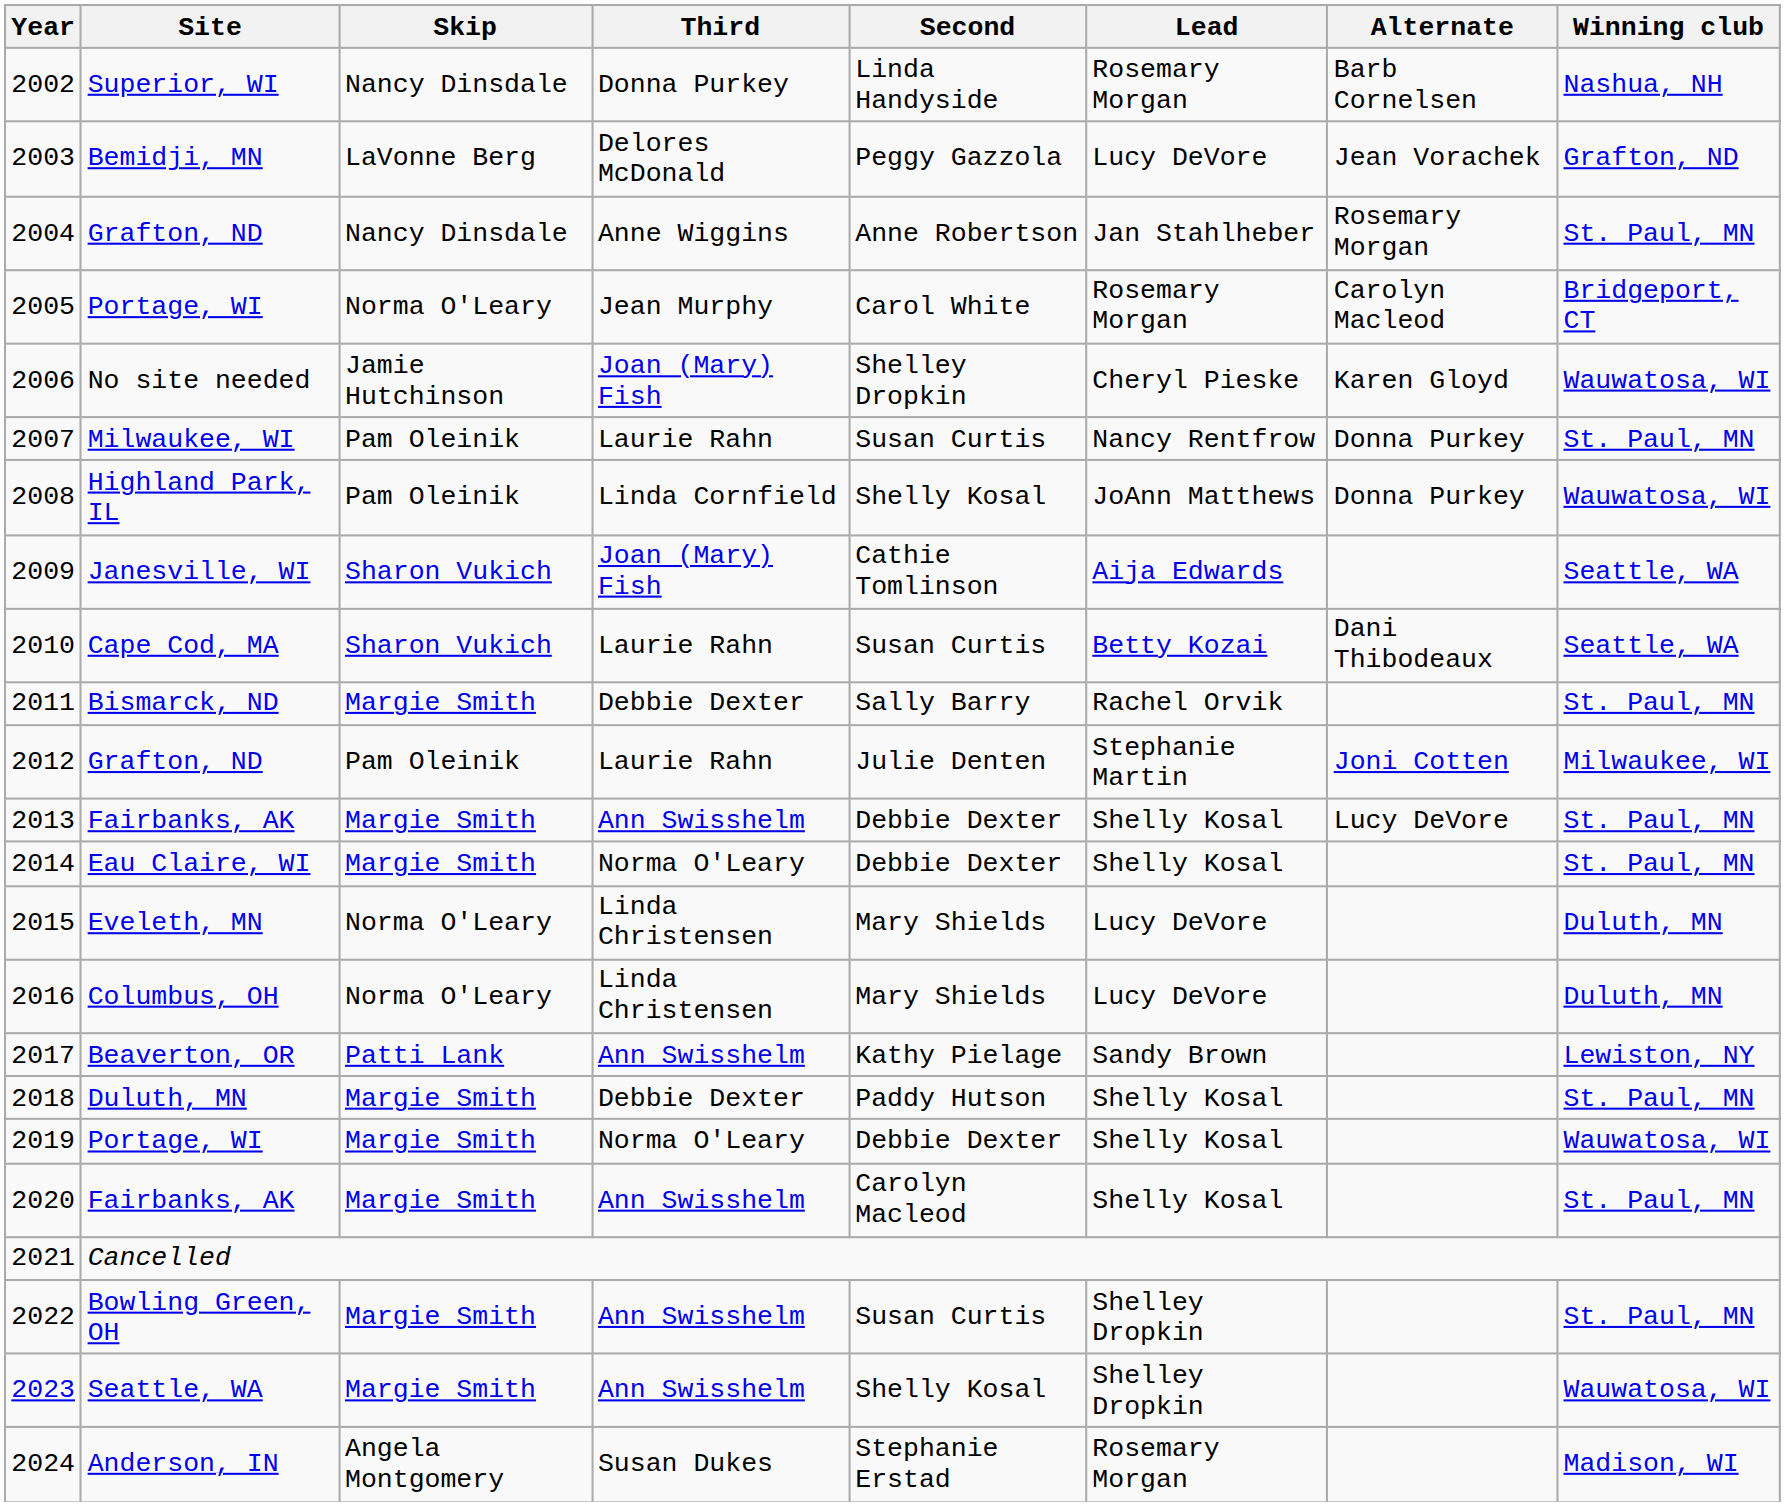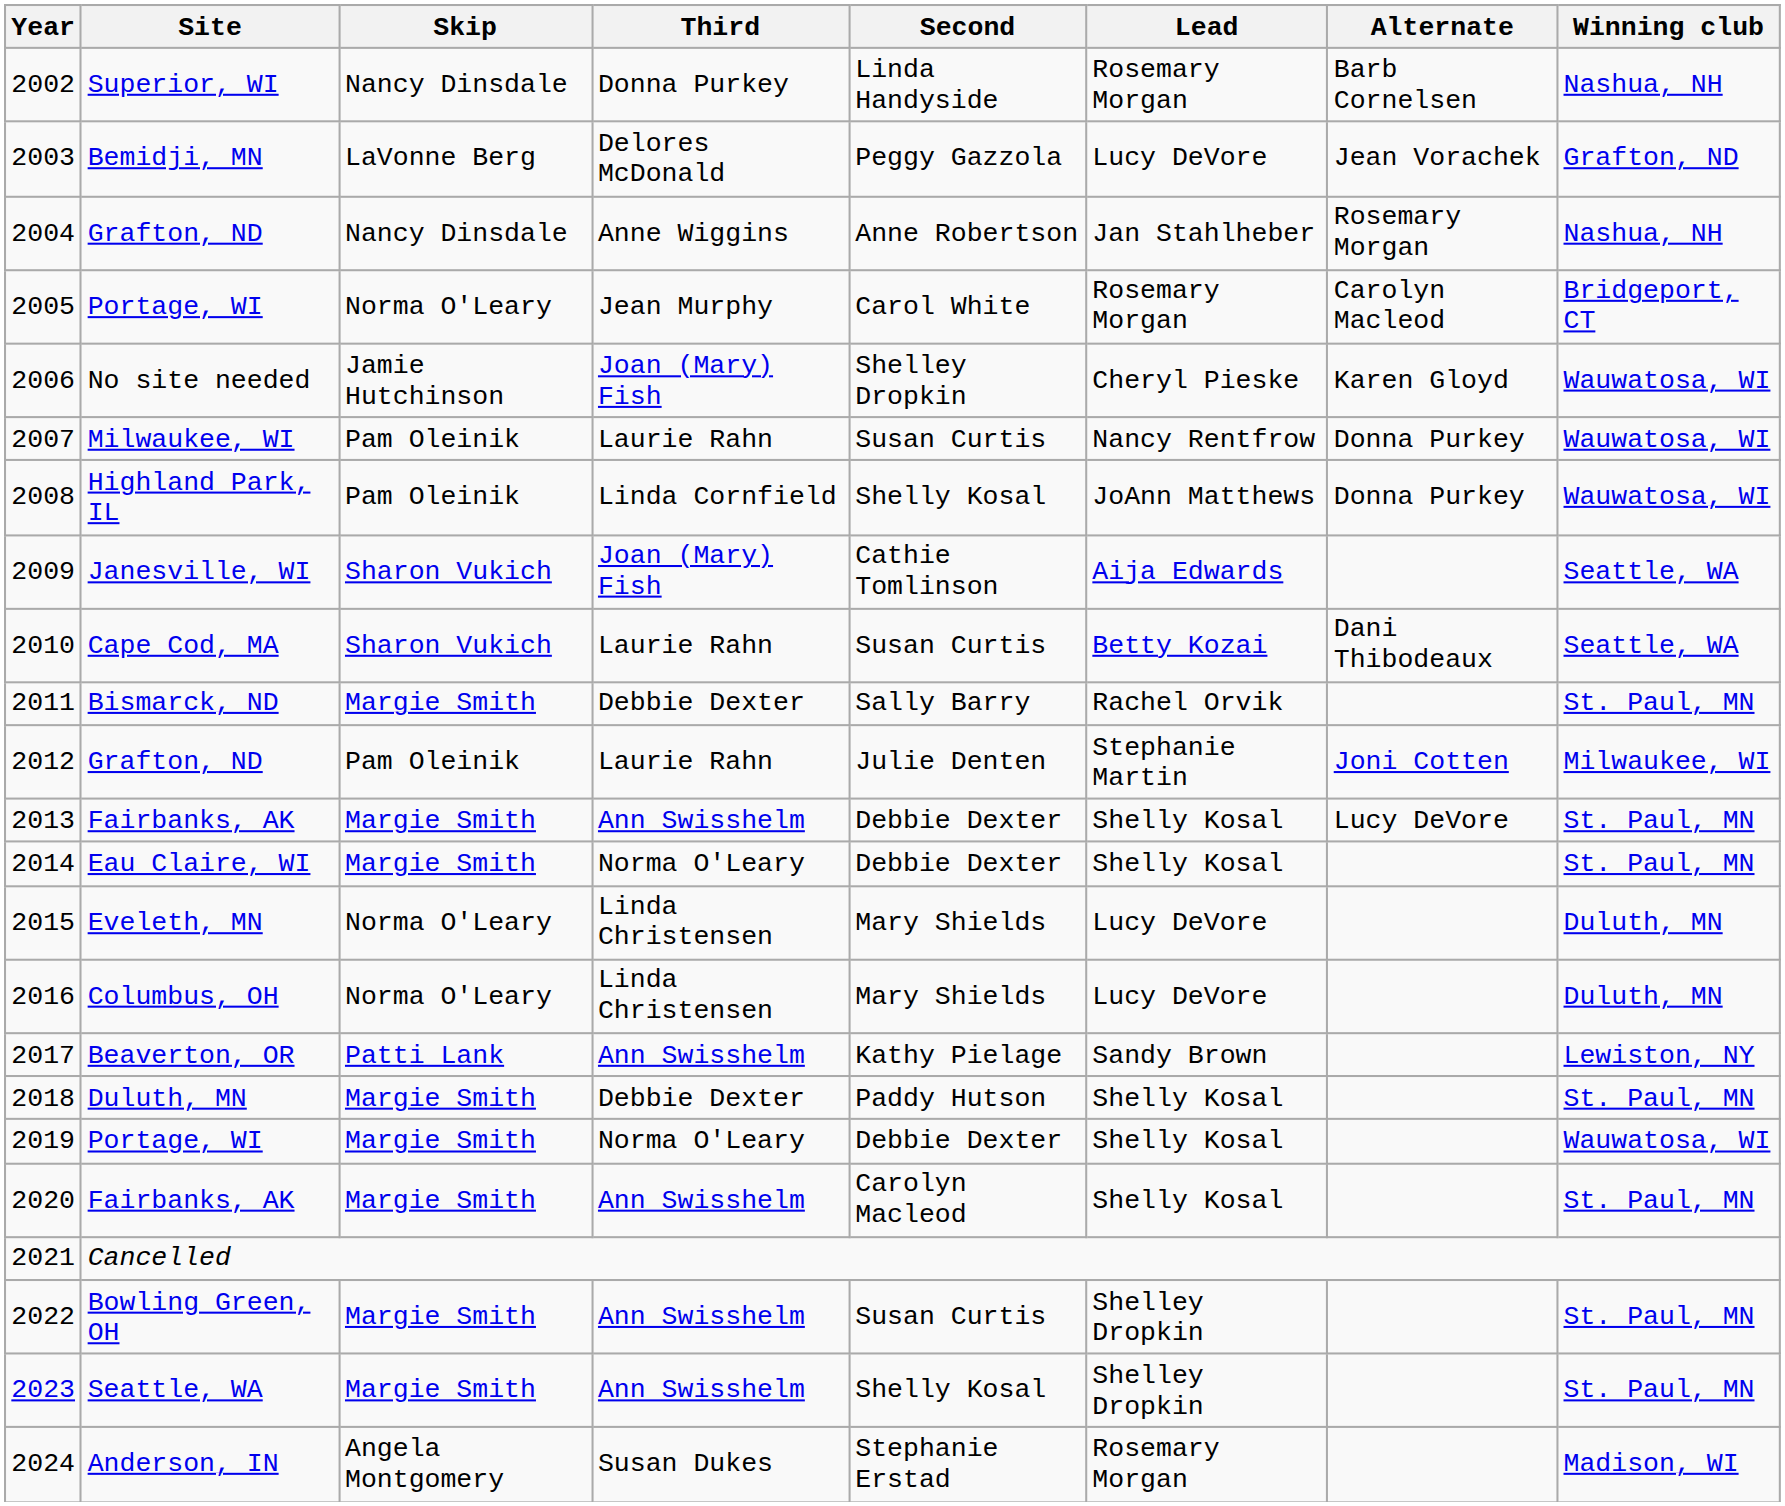2004 | Winning club: St. Paul, MN -> Nashua, NH
2007 | Winning club: St. Paul, MN -> Wauwatosa, WI
2023 | Winning club: Wauwatosa, WI -> St. Paul, MN
